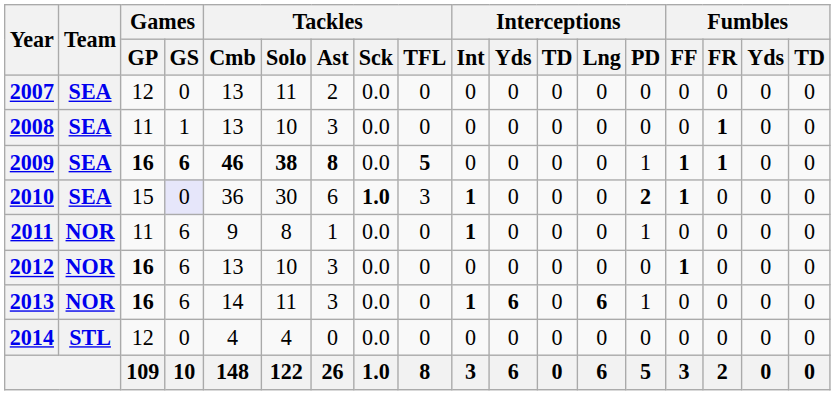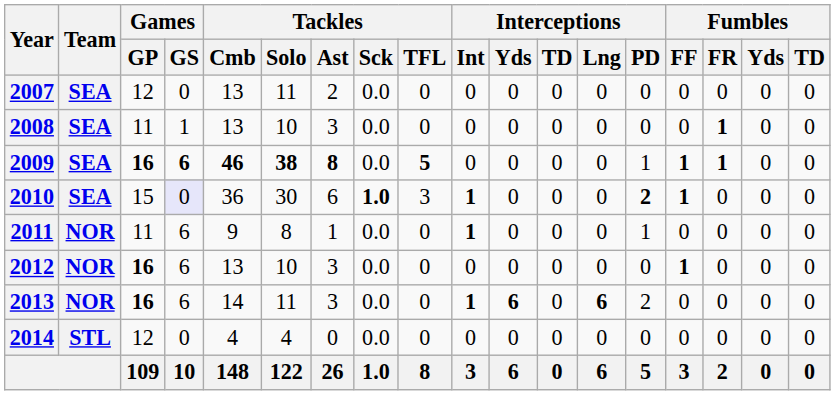2013 | Interceptions / PD: 1 -> 2
